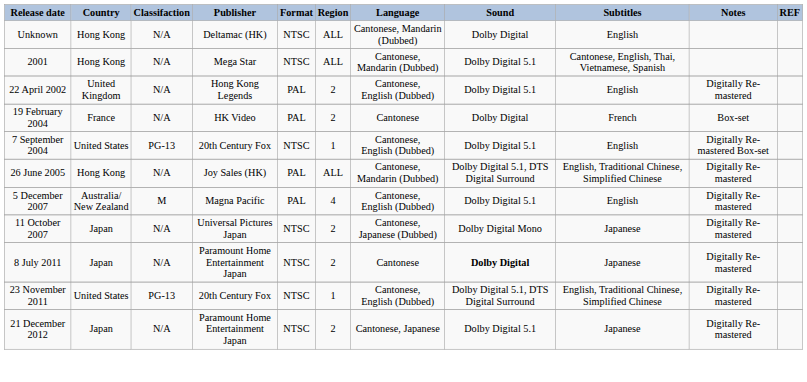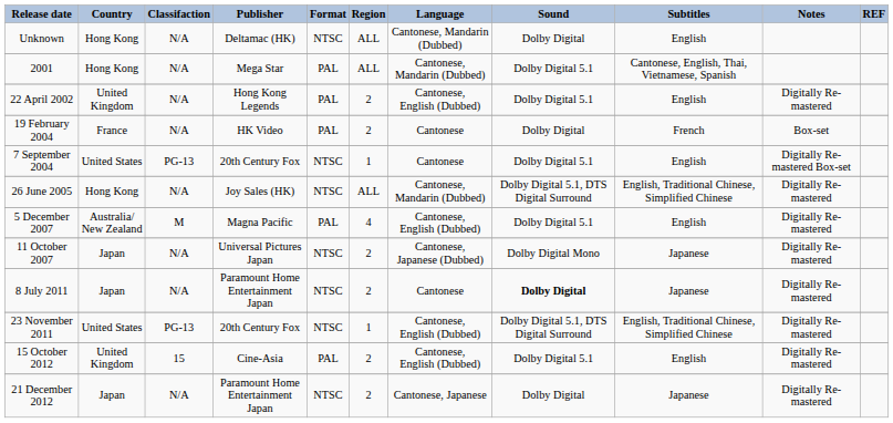2001 | Format: NTSC -> PAL
7 September 2004 | Language: Cantonese, English (Dubbed) -> Cantonese
26 June 2005 | Format: PAL -> NTSC
+ row: 15 October 2012 | United Kingdom | 15 | Cine-Asia | PAL | 2 | Cantonese, English (Dubbed) | Dolby Digital 5.1 | English | Digitally Re-mastered
21 December 2012 | Sound: Dolby Digital 5.1 -> Dolby Digital
